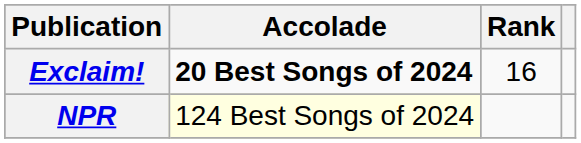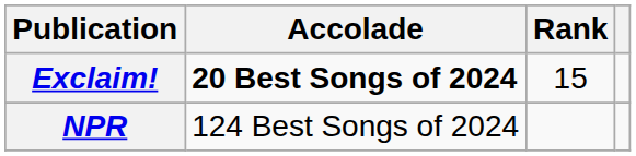Exclaim! | Rank: 16 -> 15
NPR | Accolade: lightyellow background -> no background
